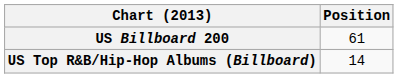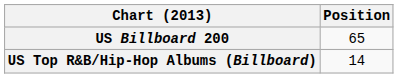US Billboard 200 | Position: 61 -> 65
